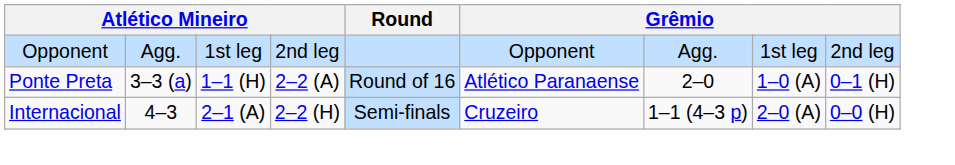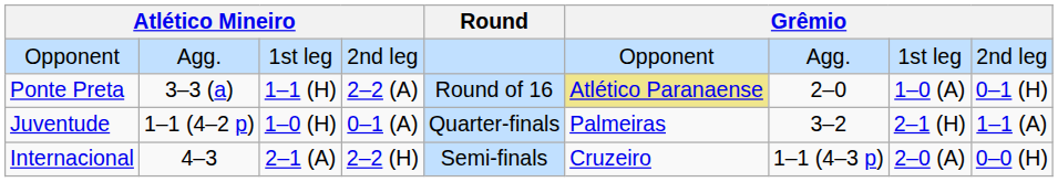Ponte Preta | column 6: no background -> khaki background
+ row: Juventude | 1–1 (4–2 p) | 1–0 (H) | 0–1 (A) | Quarter-finals | Palmeiras | 3–2 | 2–1 (H) | 1–1 (A)
